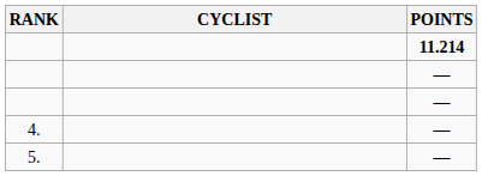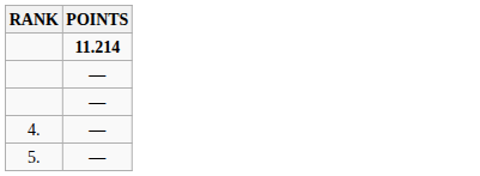- column: CYCLIST
